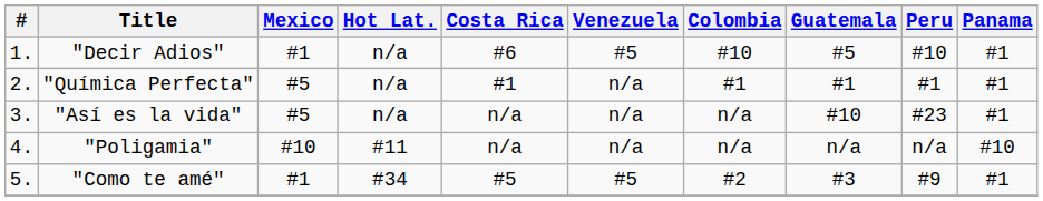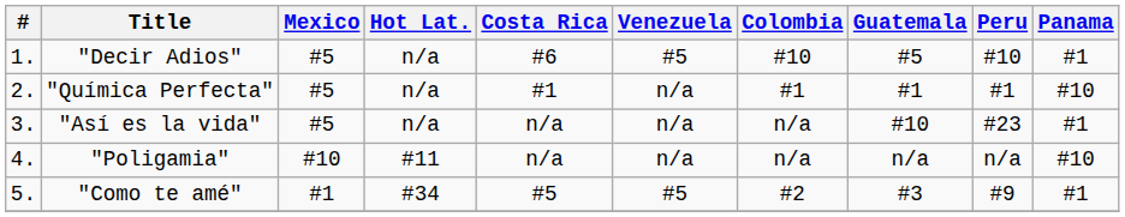"Decir Adios" | Mexico: #1 -> #5
"Química Perfecta" | Panama: #1 -> #10
